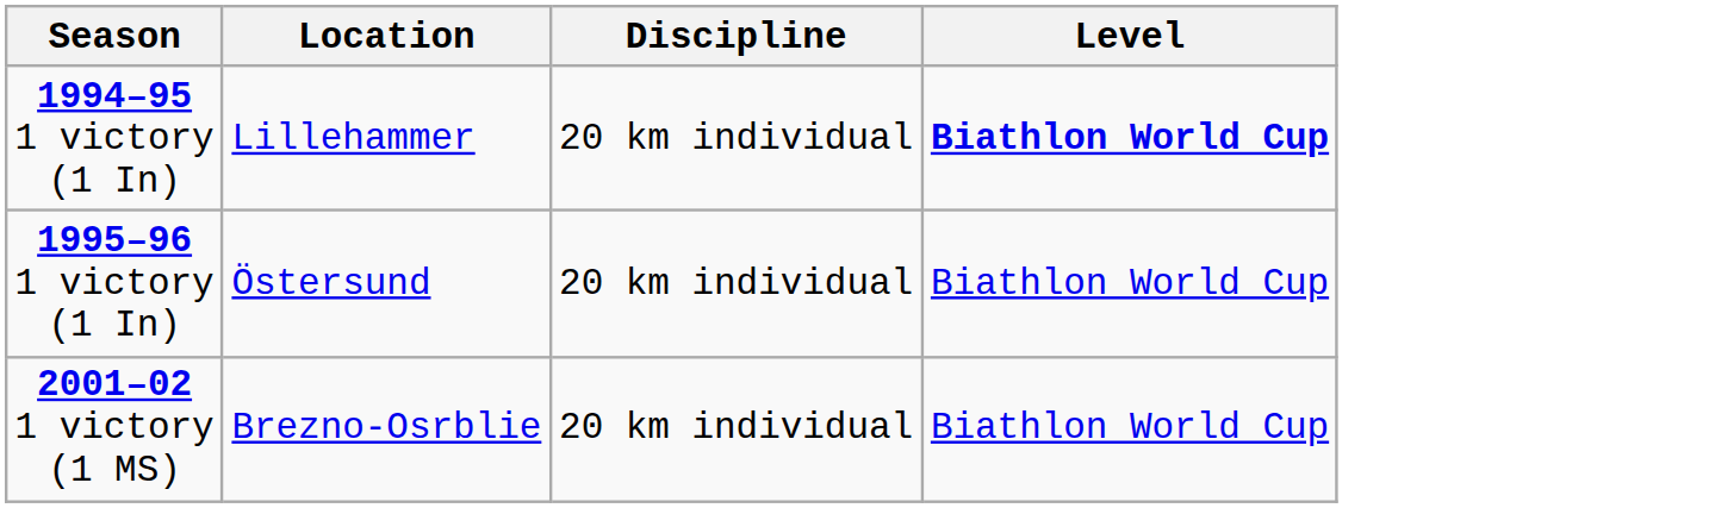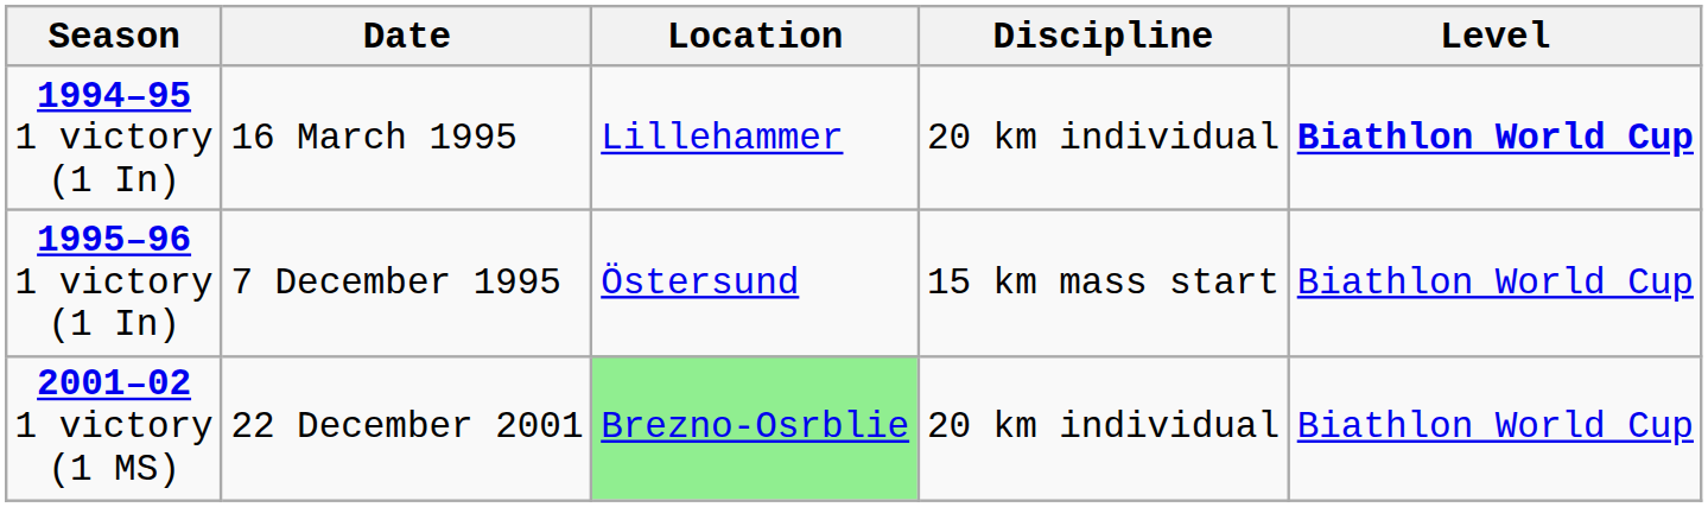+ column: Date | 16 March 1995 | 7 December 1995 | 22 December 2001
1995–96 1 victory (1 In) | Discipline: 20 km individual -> 15 km mass start
2001–02 1 victory (1 MS) | Location: no background -> lightgreen background
